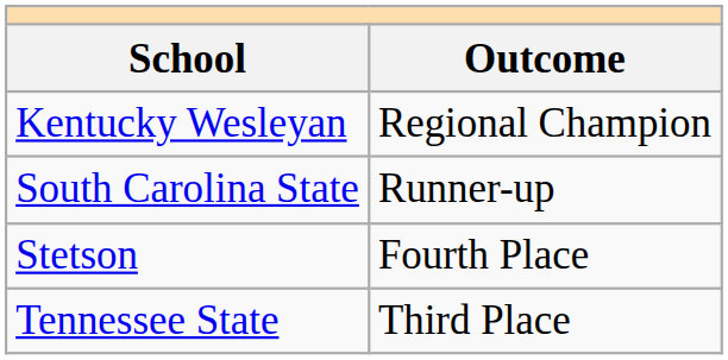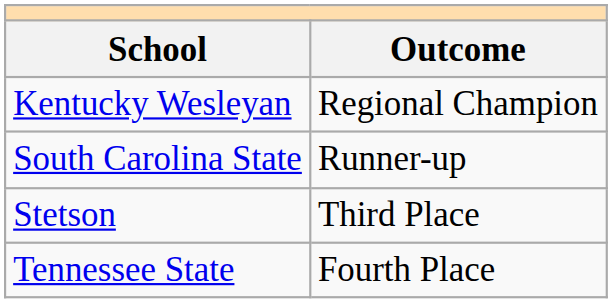Stetson | Outcome: Fourth Place -> Third Place
Tennessee State | Outcome: Third Place -> Fourth Place
